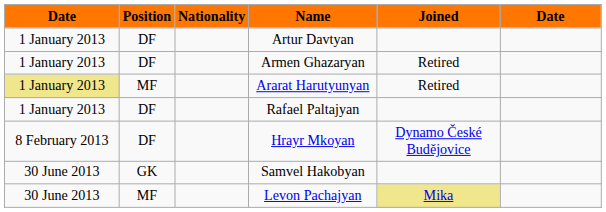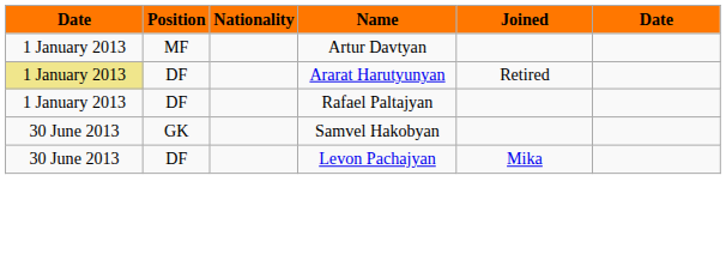Artur Davtyan | Position: DF -> MF
- row: 1 January 2013 | DF | Armen Ghazaryan | Retired
Ararat Harutyunyan | Position: MF -> DF
- row: 8 February 2013 | DF | Hrayr Mkoyan | Dynamo České Budějovice
Levon Pachajyan | Position: MF -> DF
Levon Pachajyan | Joined: khaki background -> no background
